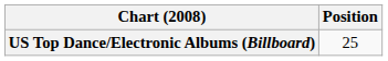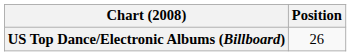US Top Dance/Electronic Albums (Billboard) | Position: 25 -> 26
